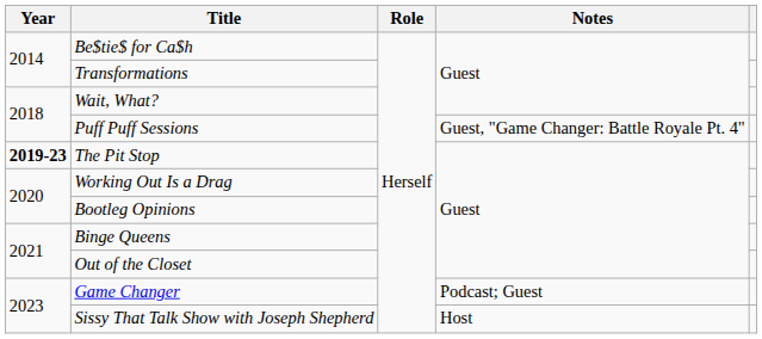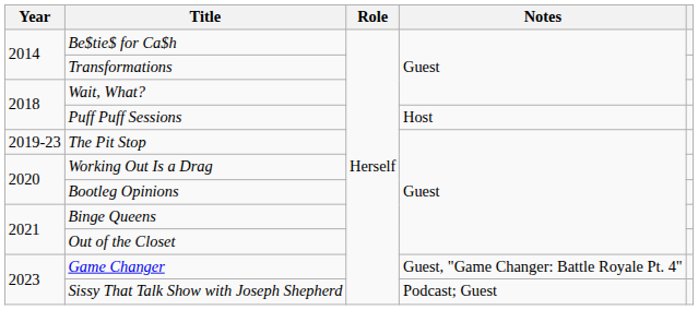Puff Puff Sessions | Notes: Guest, "Game Changer: Battle Royale Pt. 4" -> Host
The Pit Stop | Year: bold -> normal
Game Changer | Notes: Podcast; Guest -> Guest, "Game Changer: Battle Royale Pt. 4"
Sissy That Talk Show with Joseph Shepherd | Notes: Host -> Podcast; Guest
